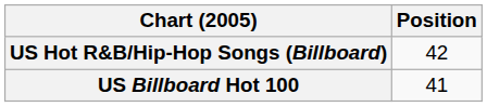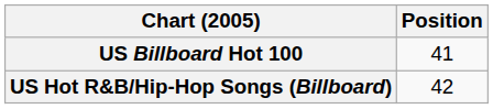rows swapped: US Billboard Hot 100 <-> US Hot R&B/Hip-Hop Songs (Billboard)
